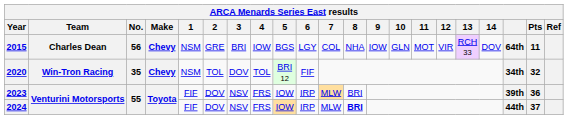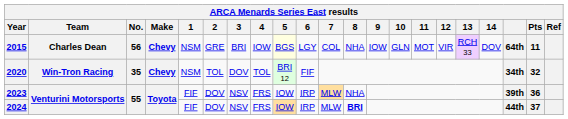2015 | 5: no background -> lightyellow background
2023 | 8: BRI -> NHA
